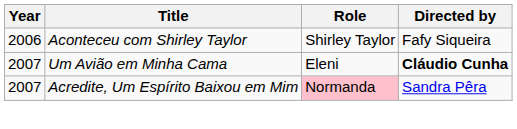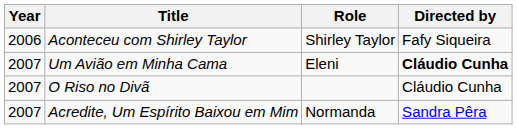+ row: 2007 | O Riso no Divã | Cláudio Cunha
Acredite, Um Espírito Baixou em Mim | Role: pink background -> no background
